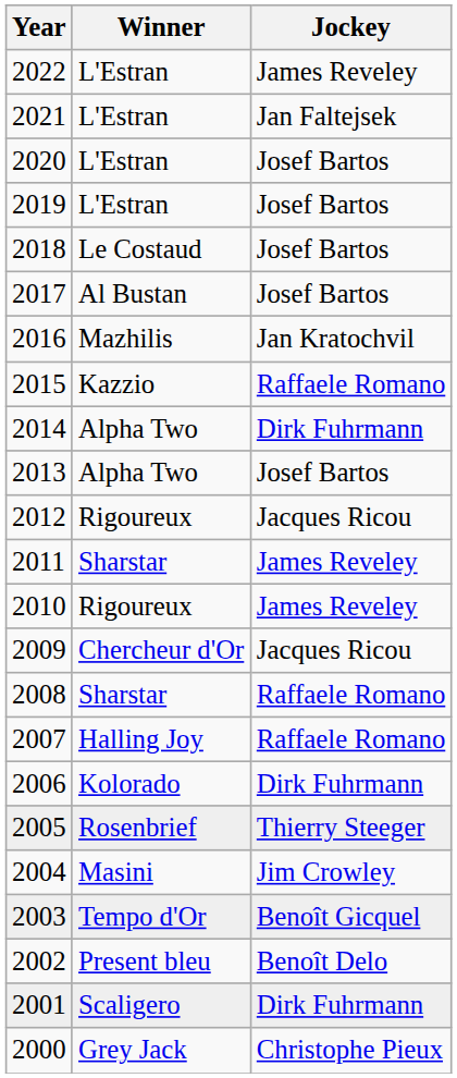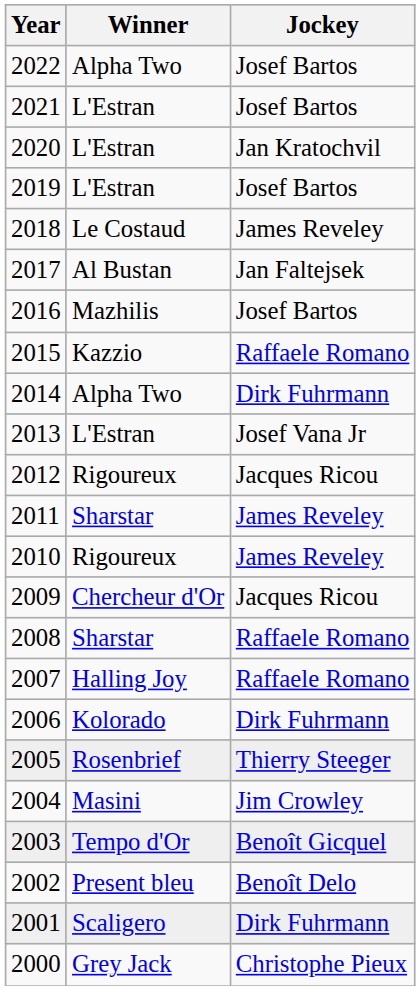2022 | Winner: L'Estran -> Alpha Two
2022 | Jockey: James Reveley -> Josef Bartos
2021 | Jockey: Jan Faltejsek -> Josef Bartos
2020 | Jockey: Josef Bartos -> Jan Kratochvil
2018 | Jockey: Josef Bartos -> James Reveley
2017 | Jockey: Josef Bartos -> Jan Faltejsek
2016 | Jockey: Jan Kratochvil -> Josef Bartos
2013 | Winner: Alpha Two -> L'Estran
2013 | Jockey: Josef Bartos -> Josef Vana Jr
